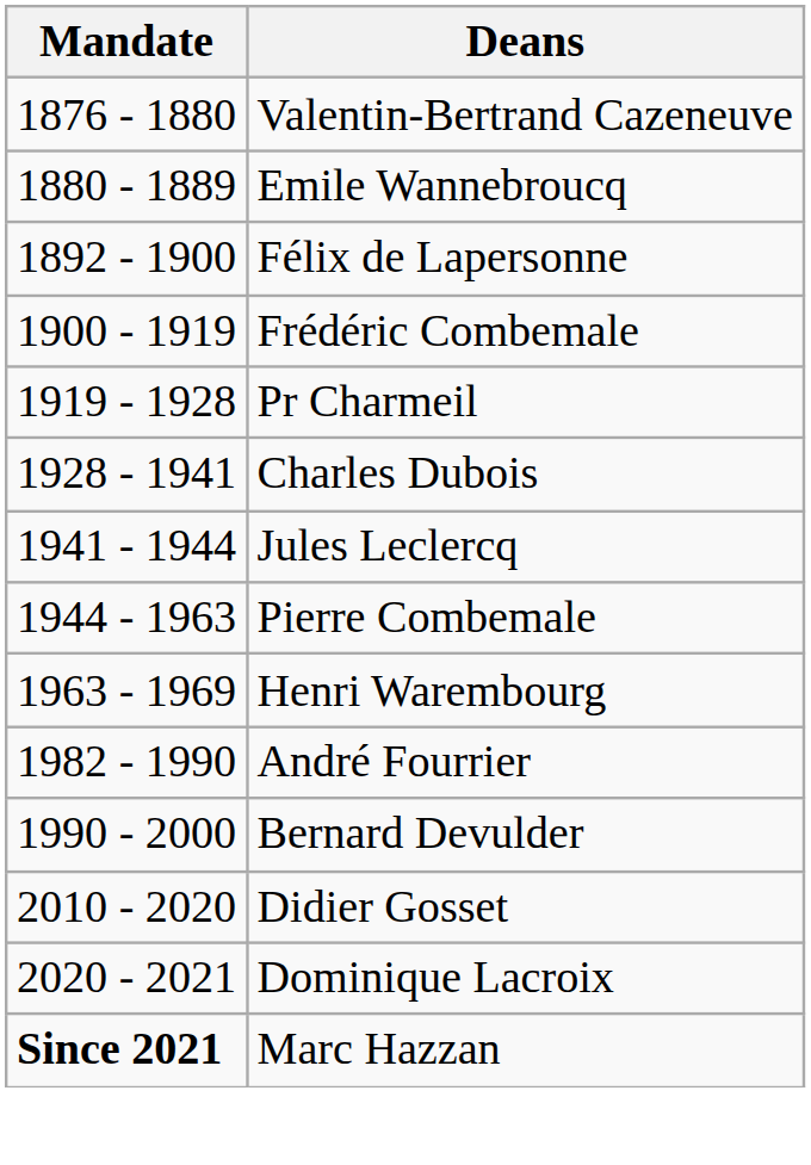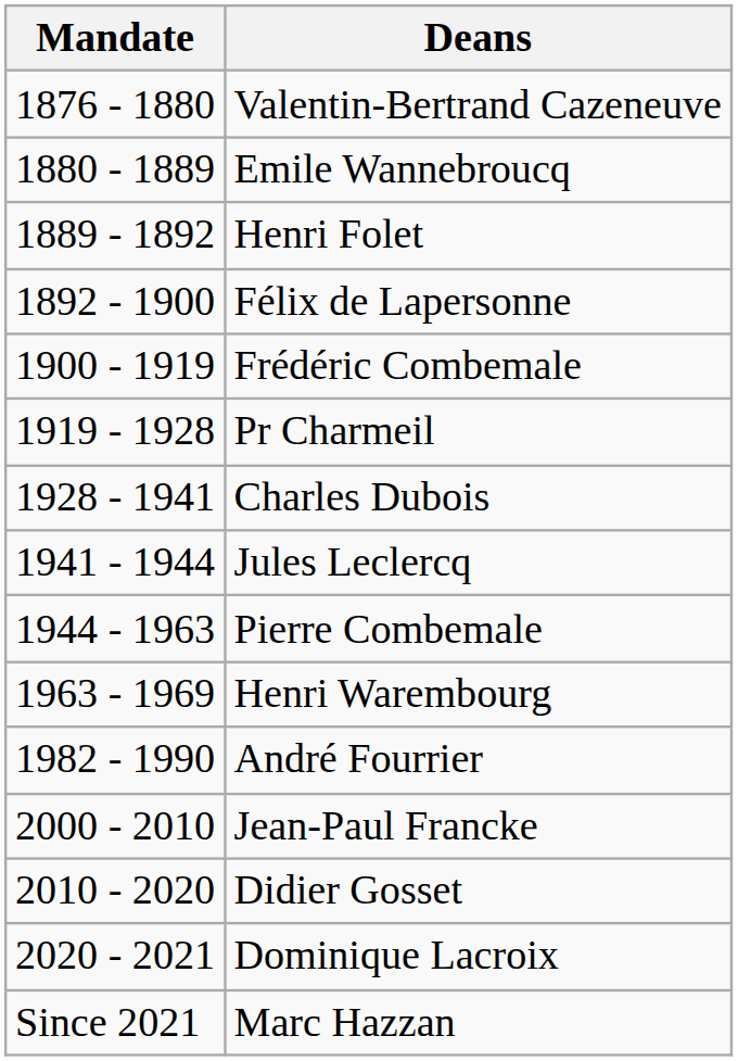+ row: 1889 - 1892 | Henri Folet
- row: 1990 - 2000 | Bernard Devulder
+ row: 2000 - 2010 | Jean-Paul Francke
Marc Hazzan | Mandate: bold -> normal
